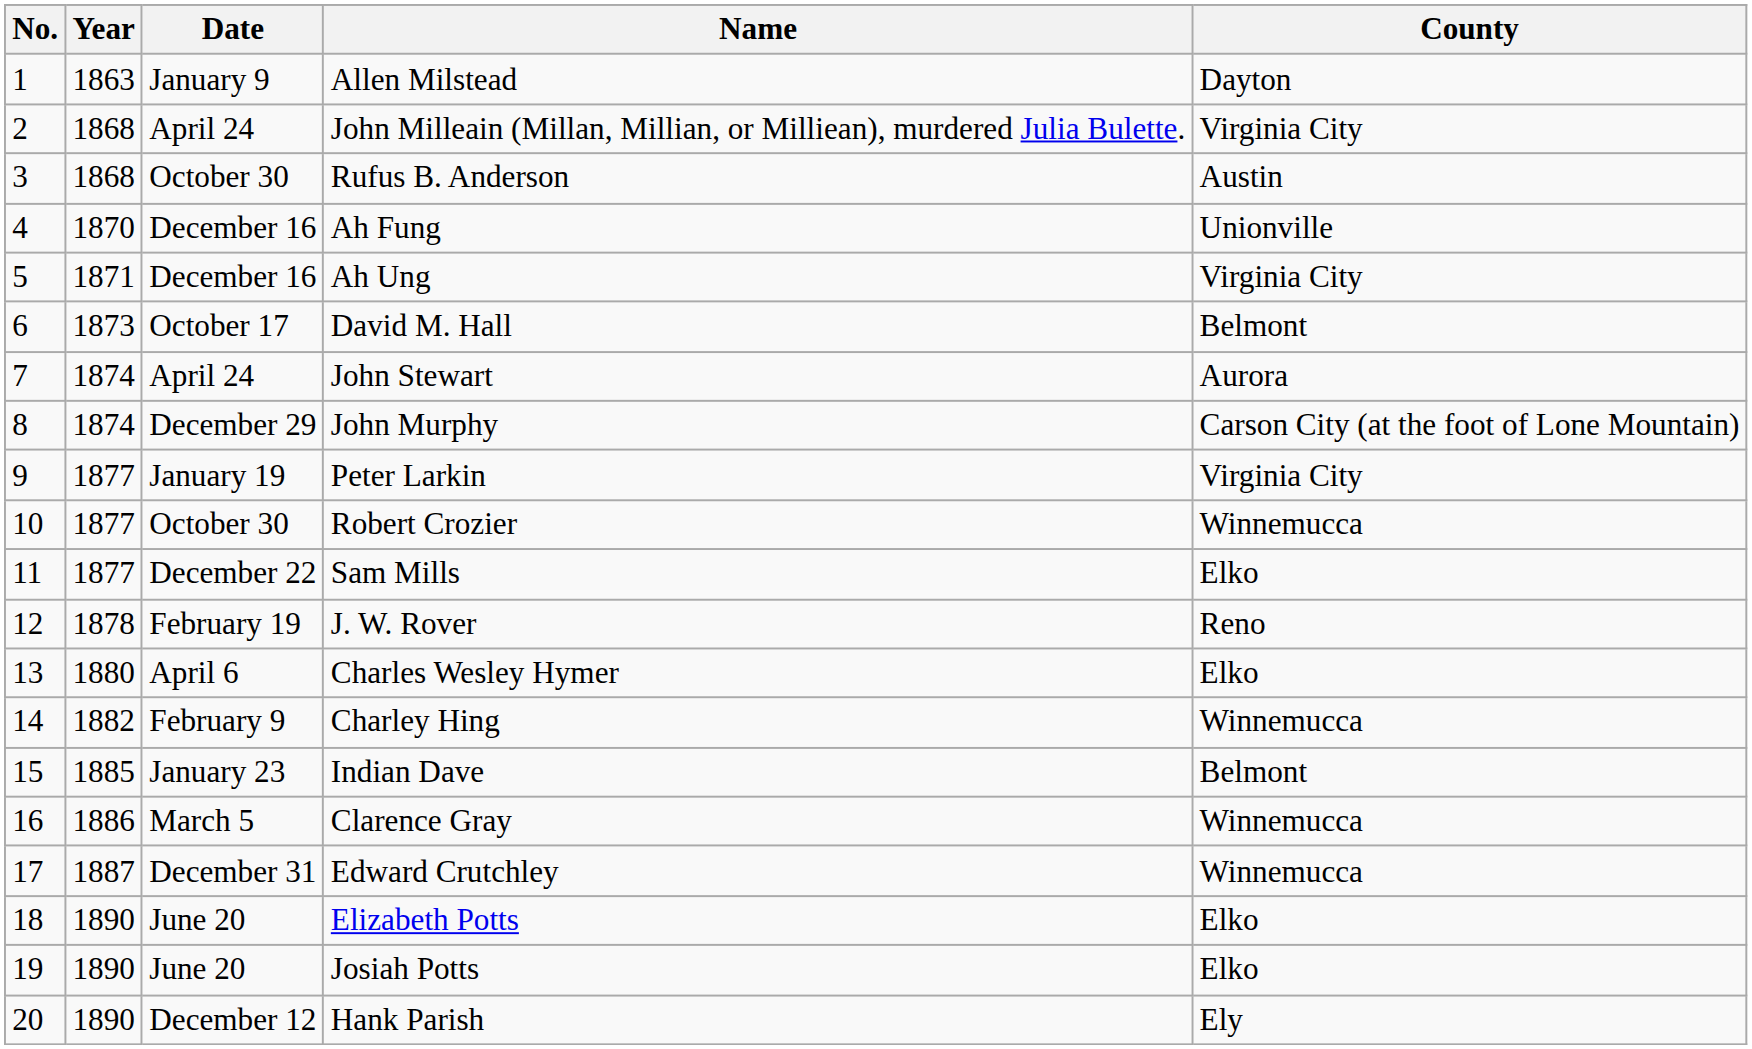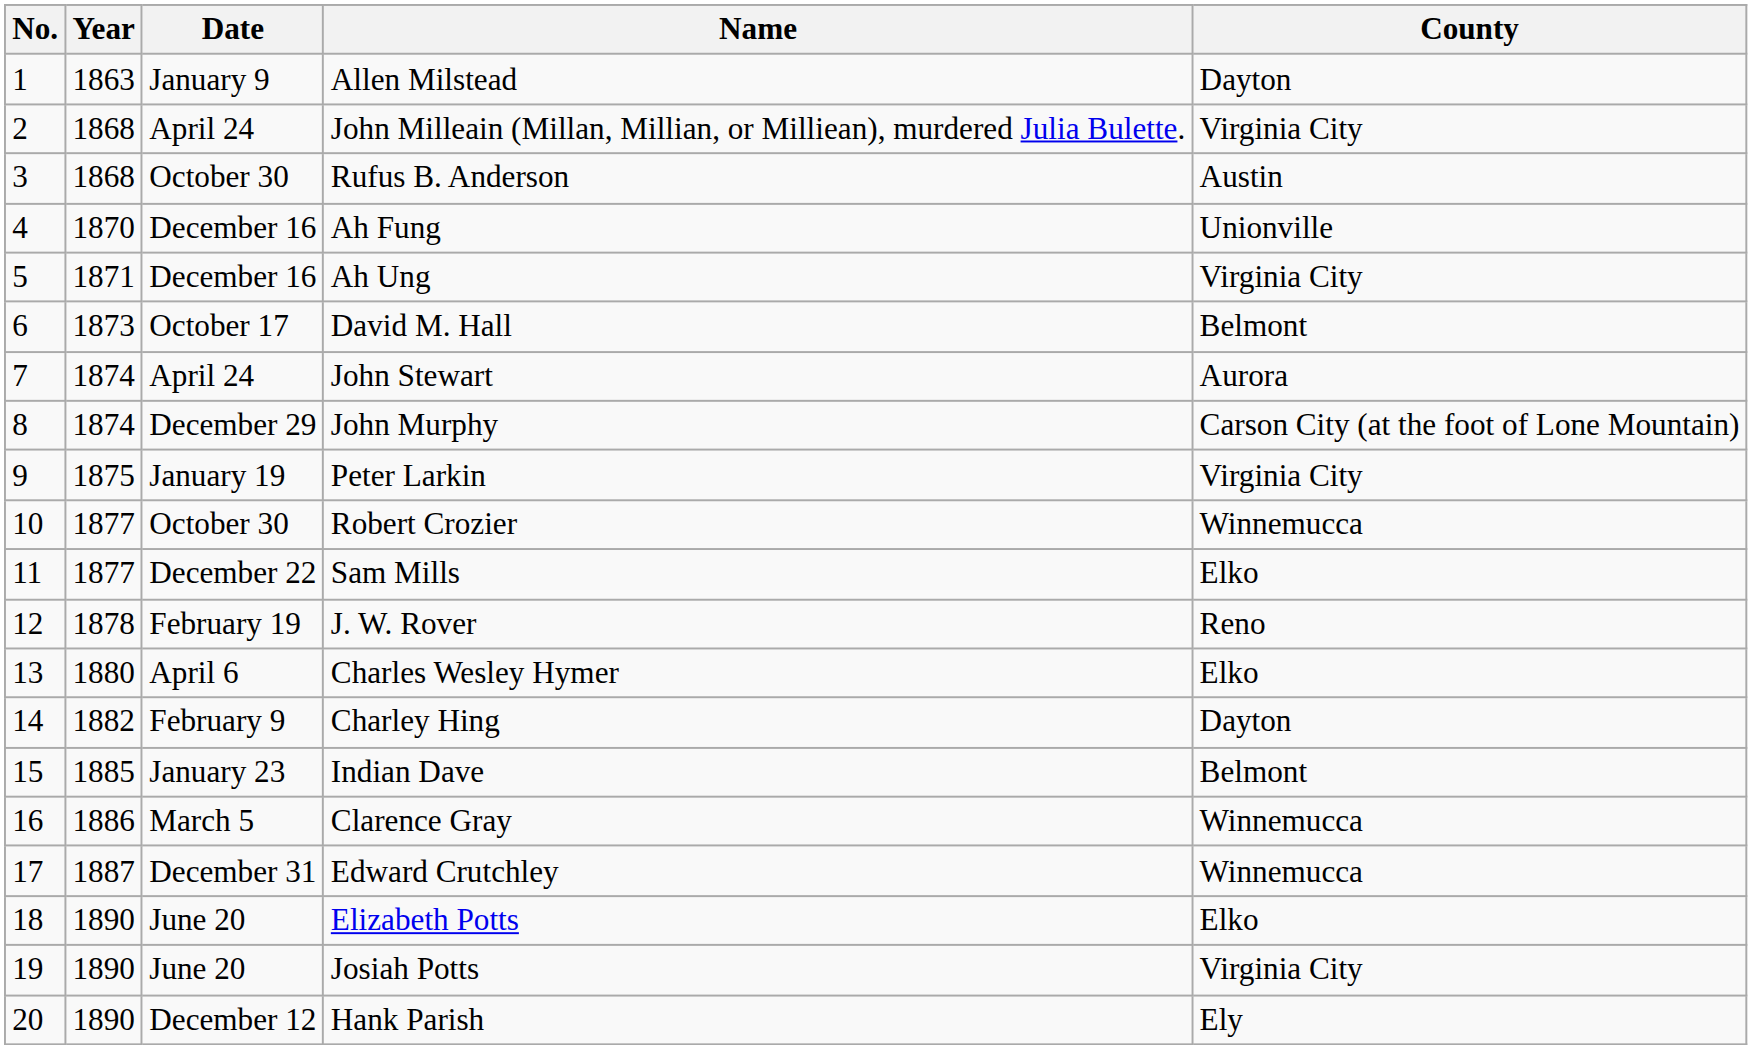Peter Larkin | Year: 1877 -> 1875
Charley Hing | County: Winnemucca -> Dayton
Josiah Potts | County: Elko -> Virginia City
